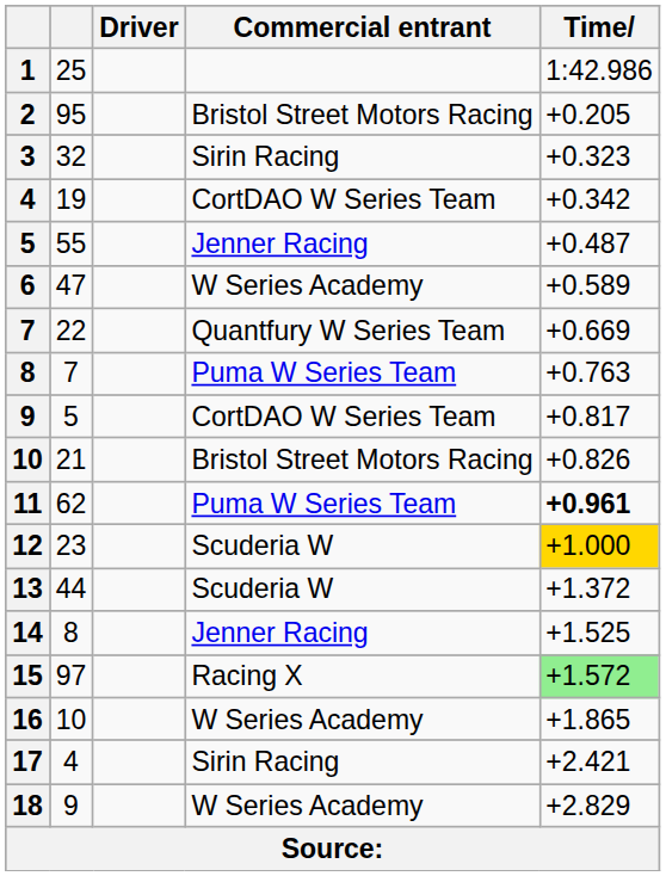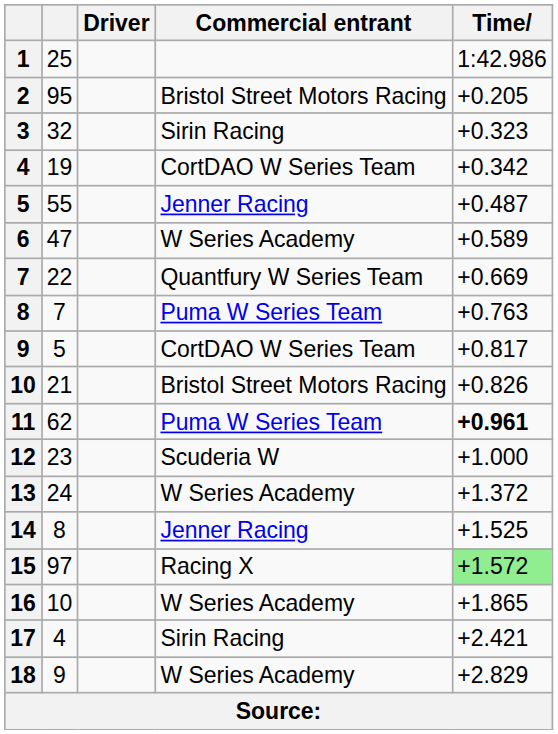12 | Time: gold background -> no background
13 | column 2: 44 -> 24
13 | Commercial entrant: Scuderia W -> W Series Academy
